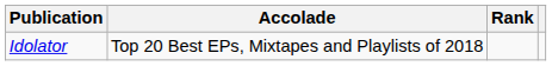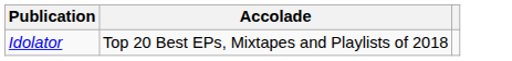- column: Rank
